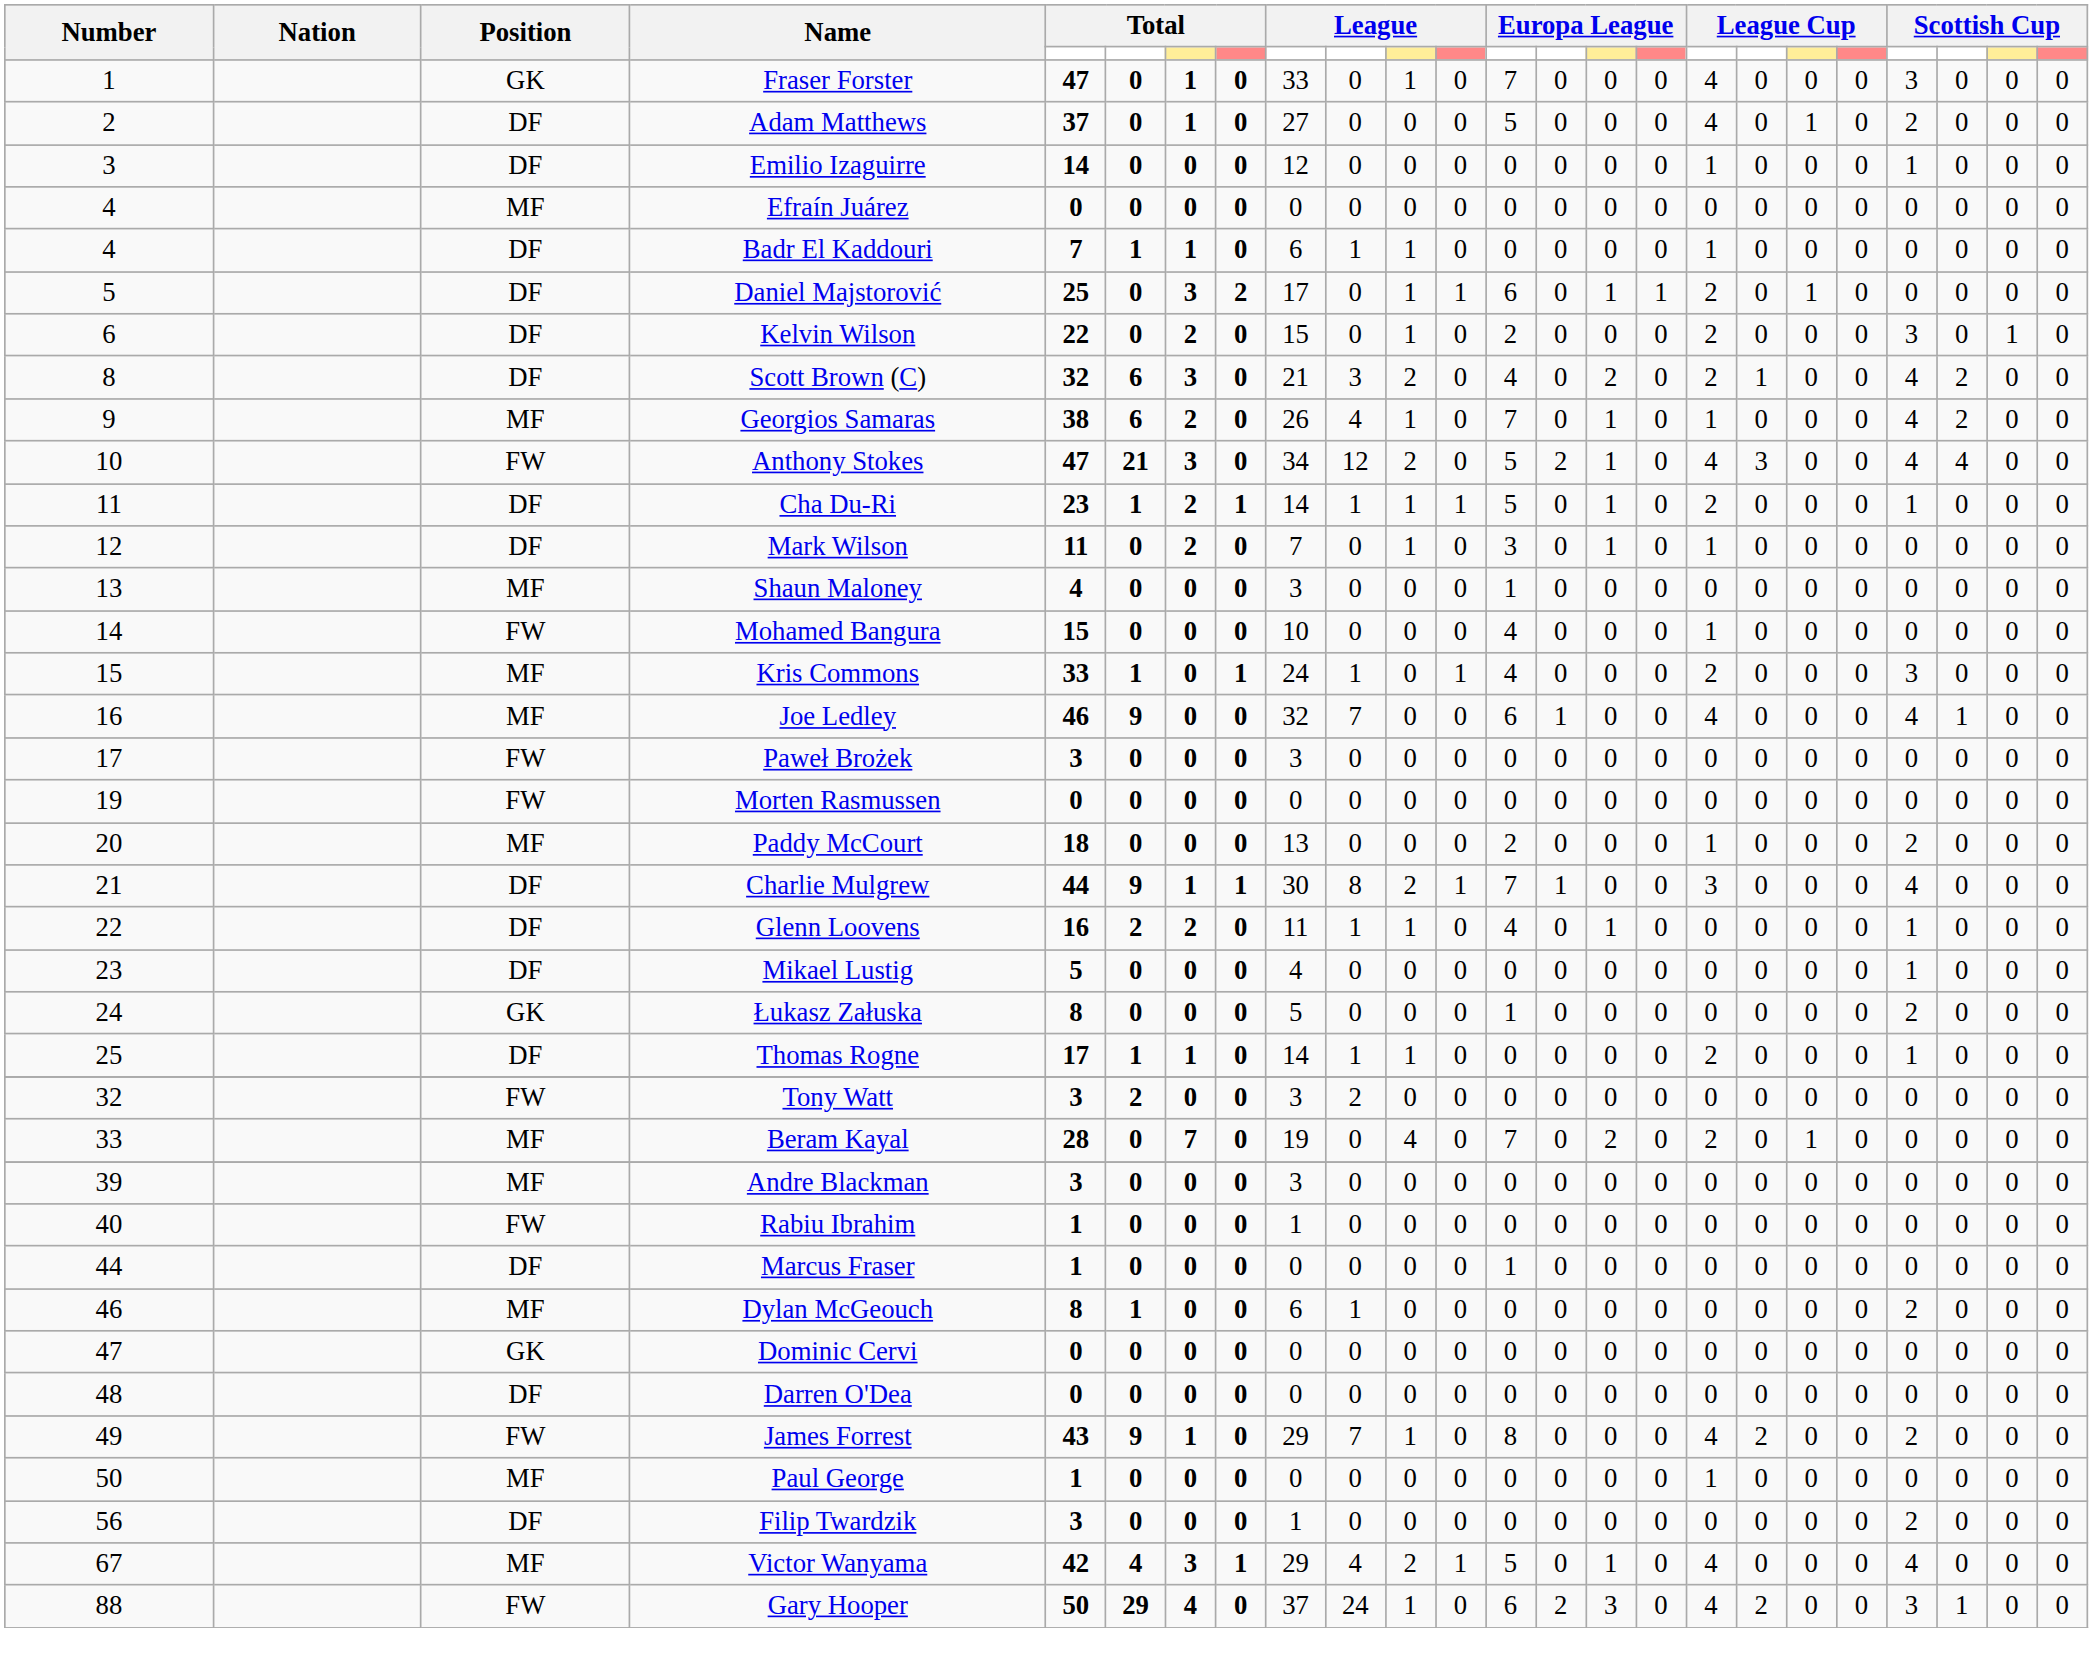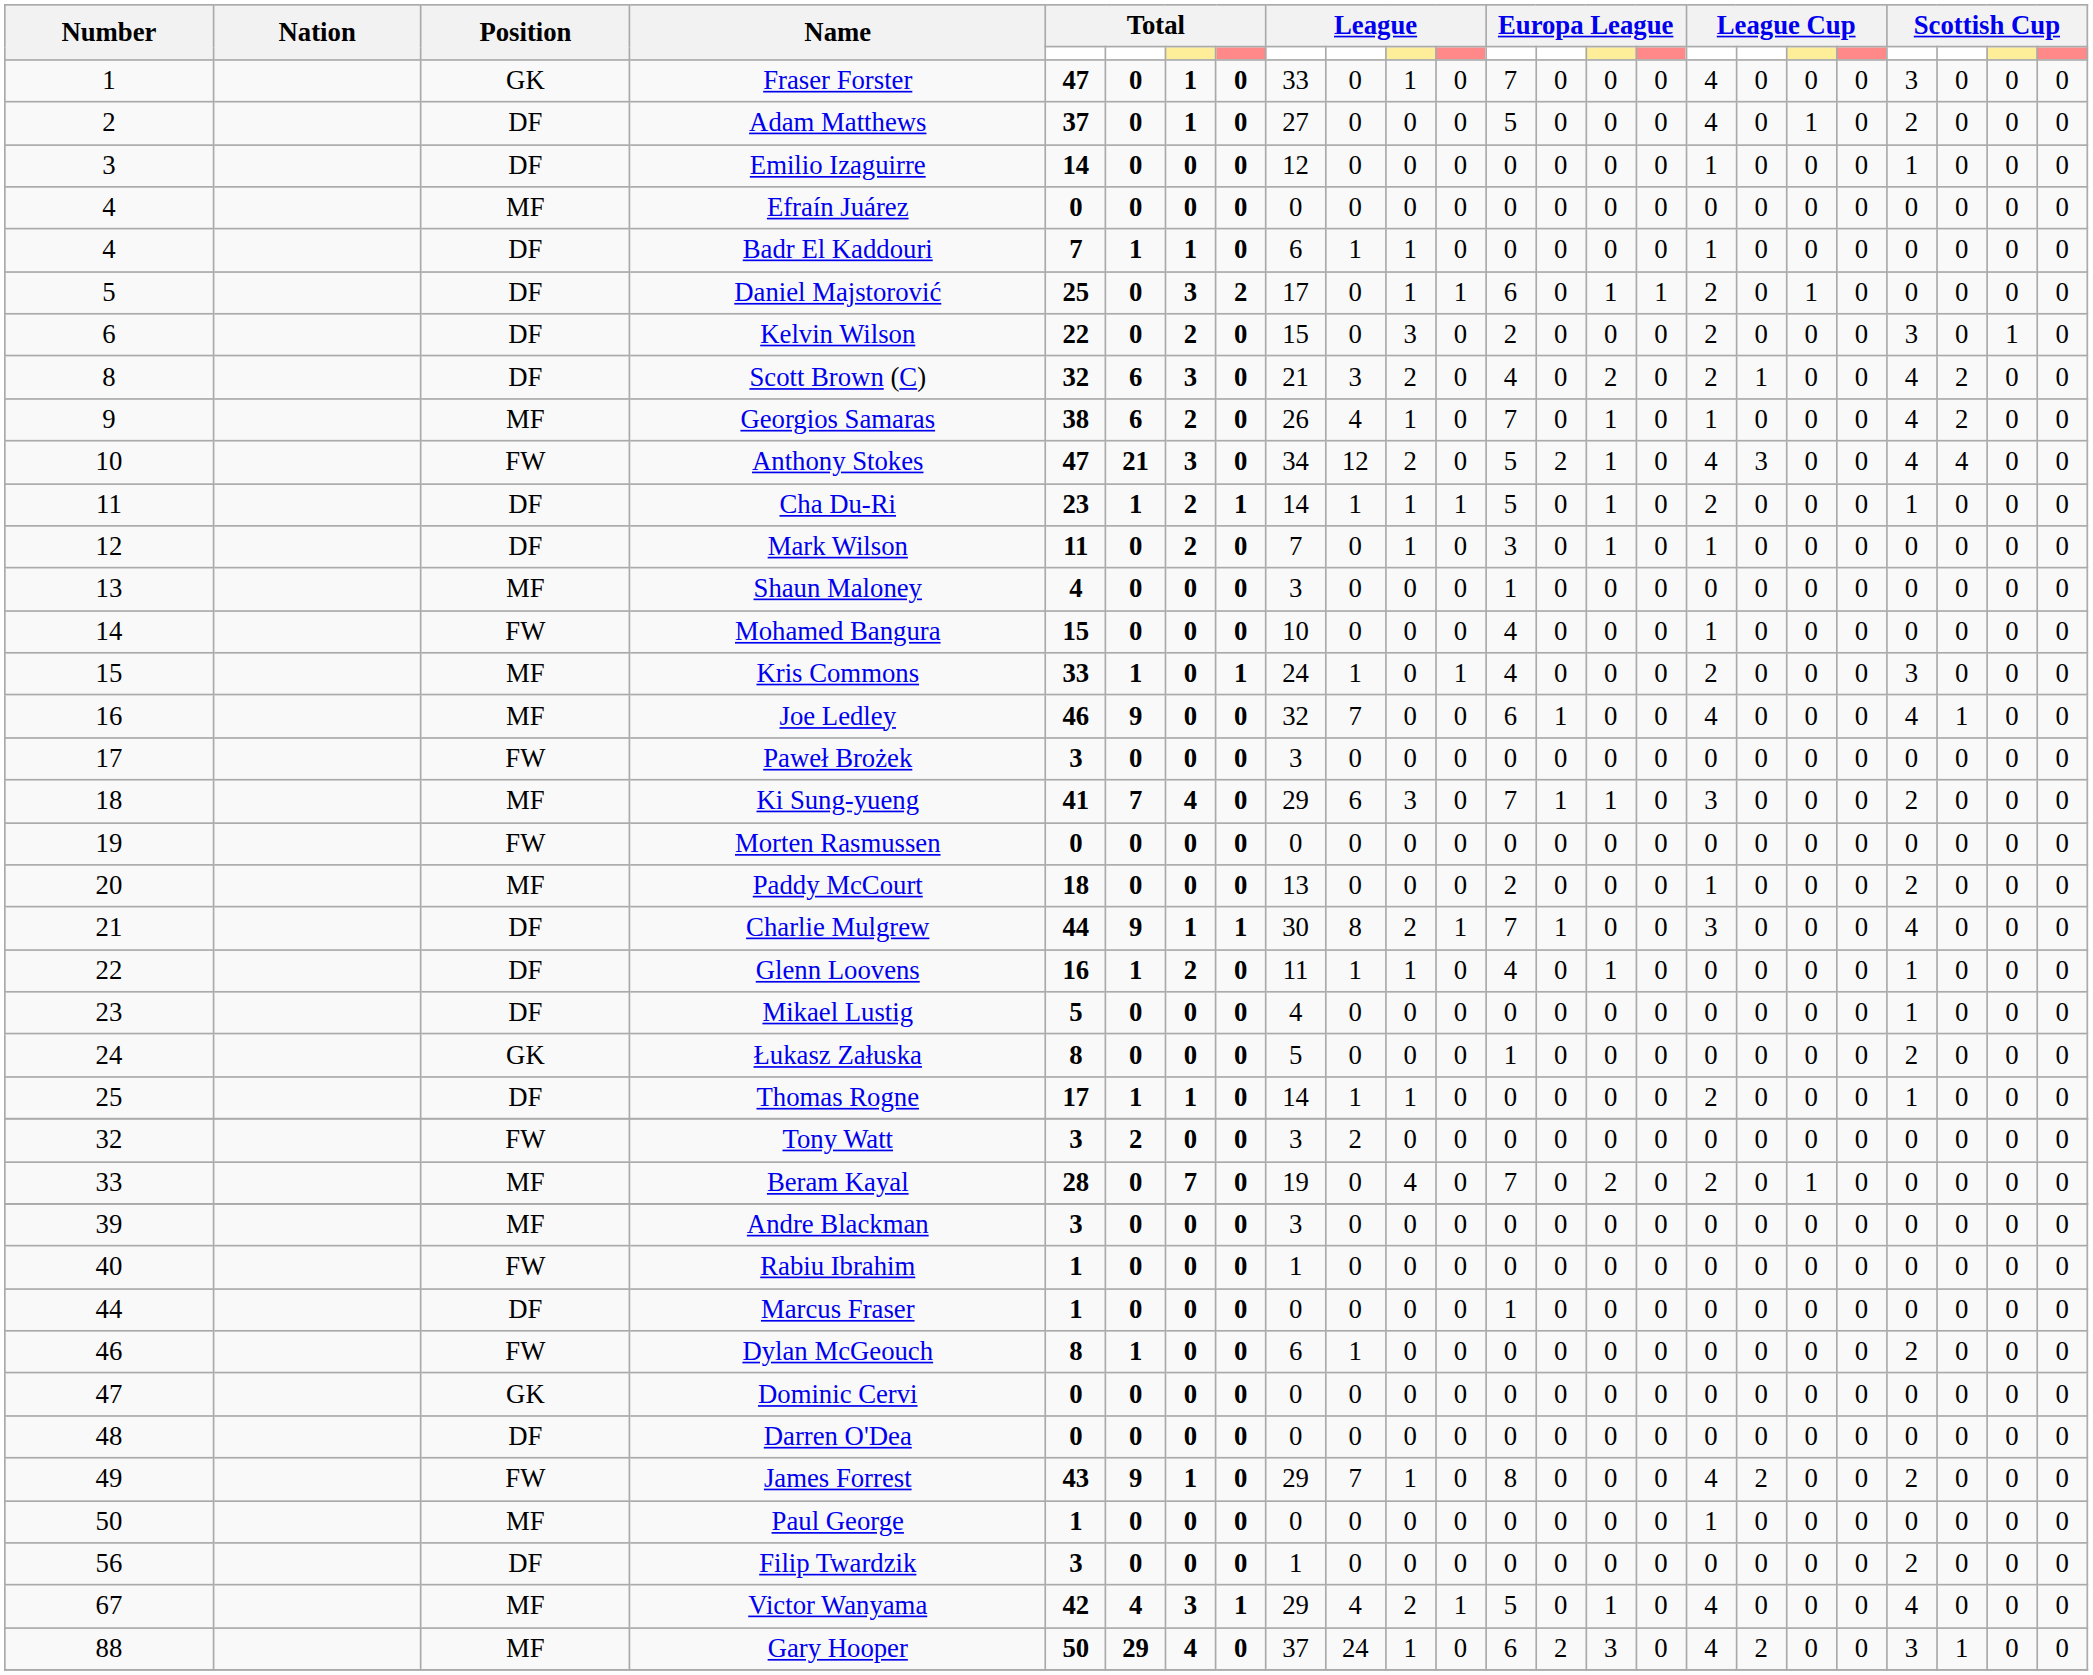Kelvin Wilson | column 11: 1 -> 3
+ row: 18 | MF | Ki Sung-yueng | 41 | 7 | 4 | 0 | 29 | 6 | 3 | 0 | 7 | 1 | 1 | 0 | 3 | 0 | 0 | 0 | 2 | 0 | 0 | 0
Glenn Loovens | column 6: 2 -> 1
Dylan McGeouch | Position: MF -> FW
Gary Hooper | Position: FW -> MF
